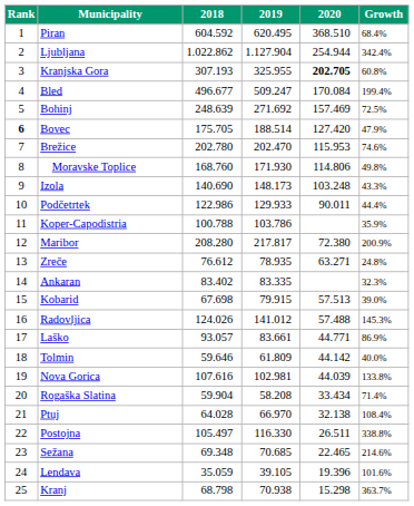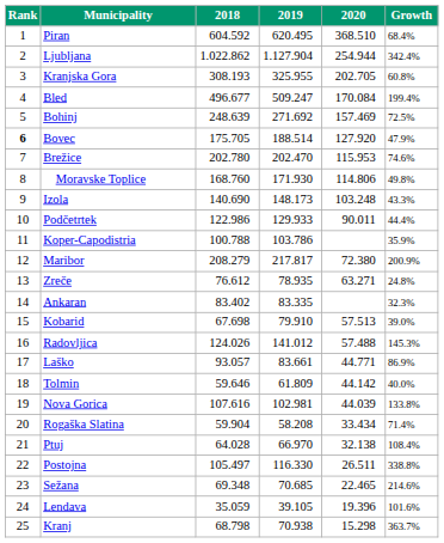Kranjska Gora | 2018: 307.193 -> 308.193
Kranjska Gora | 2020: bold -> normal
Bovec | 2020: 127.420 -> 127.920
Maribor | 2018: 208.280 -> 208.279
Kobarid | 2019: 79.915 -> 79.910
